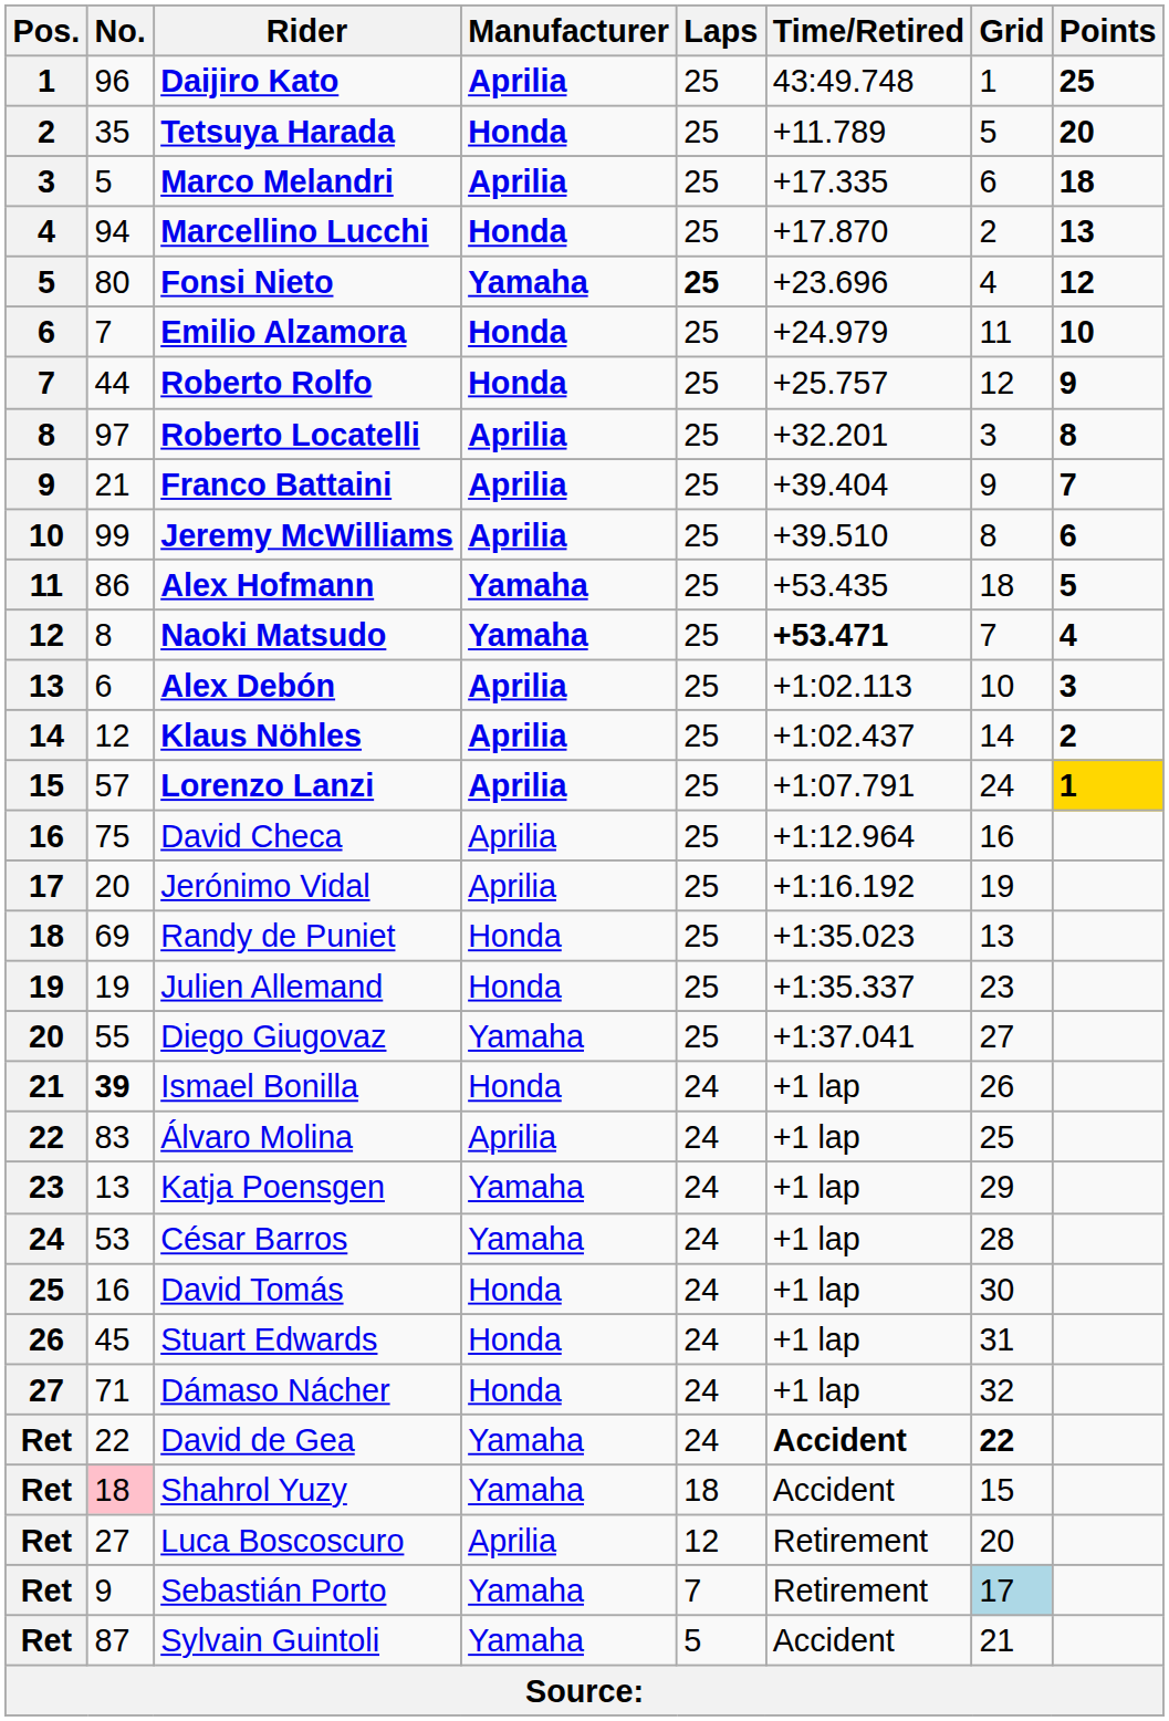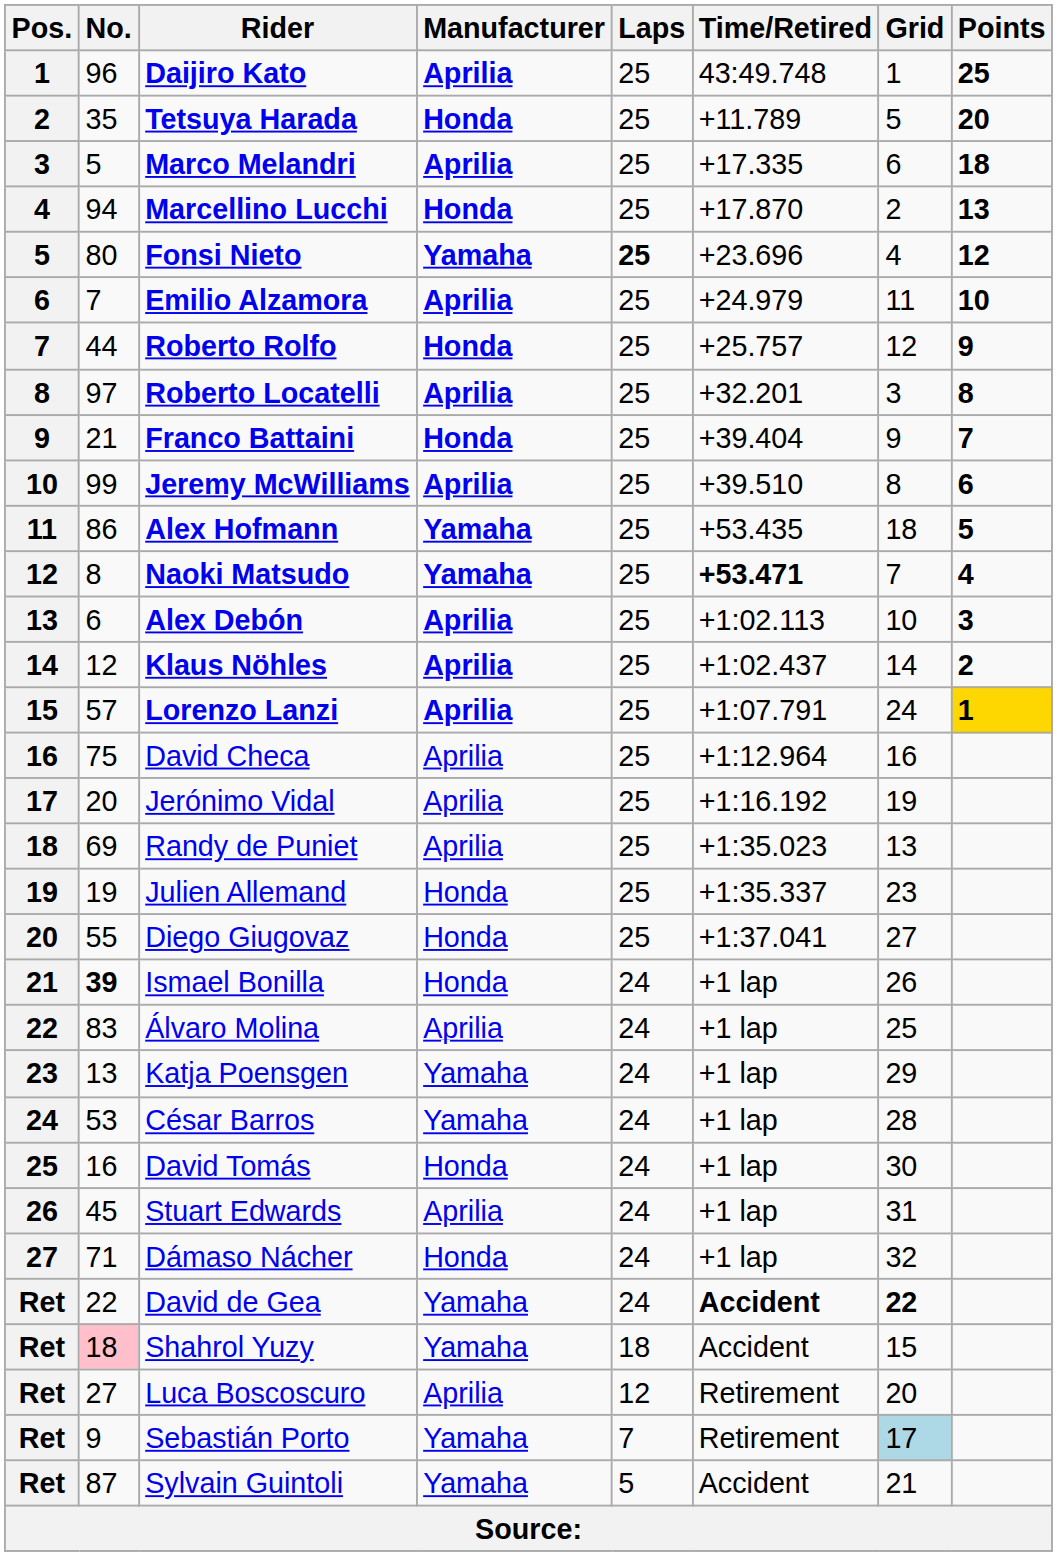Emilio Alzamora | Manufacturer: Honda -> Aprilia
Franco Battaini | Manufacturer: Aprilia -> Honda
Randy de Puniet | Manufacturer: Honda -> Aprilia
Diego Giugovaz | Manufacturer: Yamaha -> Honda
Stuart Edwards | Manufacturer: Honda -> Aprilia
